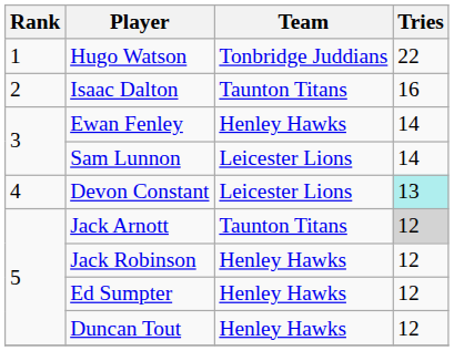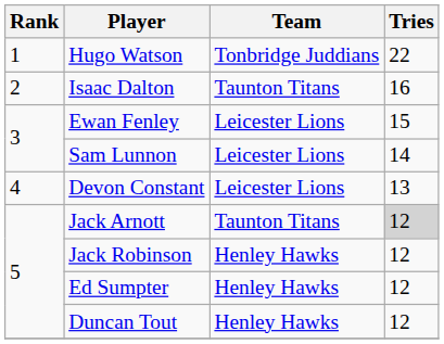Ewan Fenley | Team: Henley Hawks -> Leicester Lions
Ewan Fenley | Tries: 14 -> 15
Devon Constant | Tries: paleturquoise background -> no background
